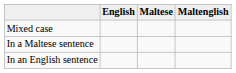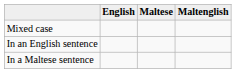rows swapped: In a Maltese sentence <-> In an English sentence
